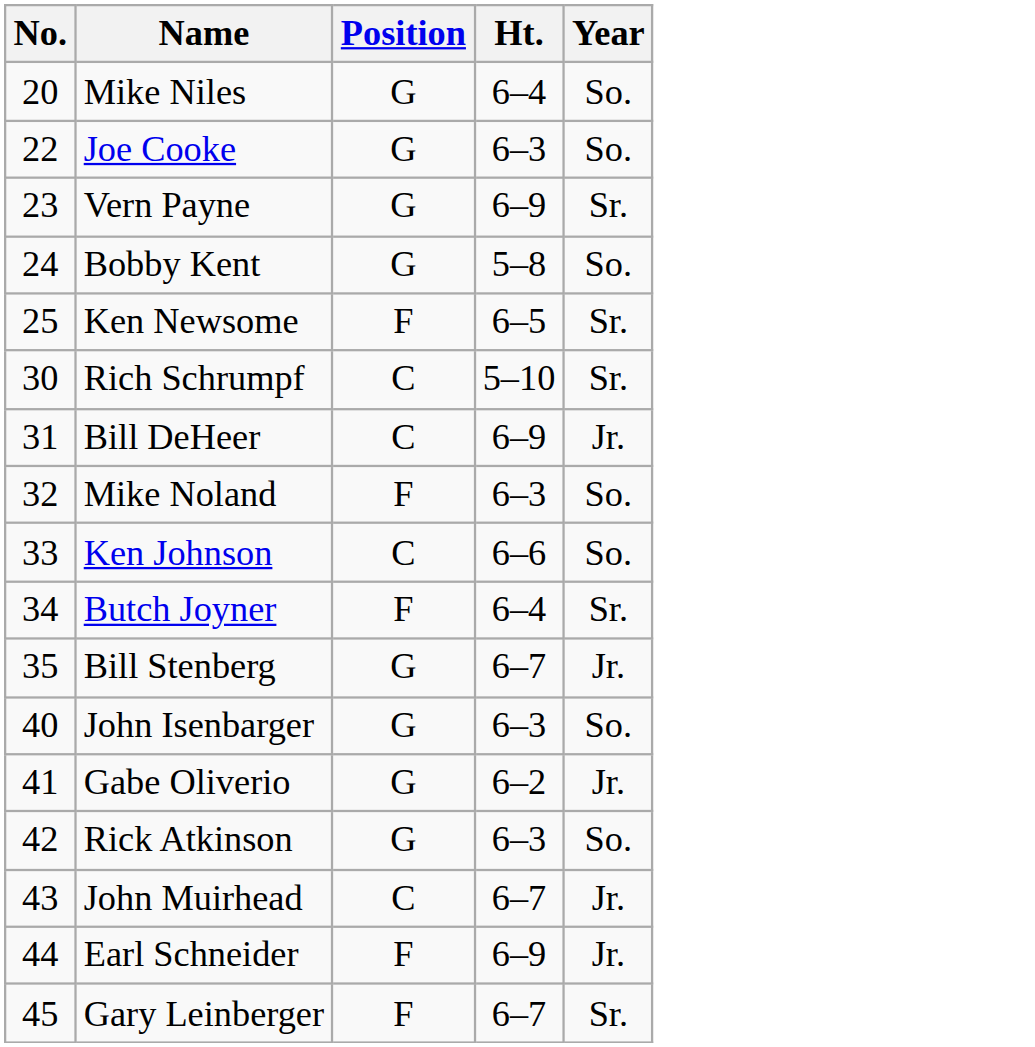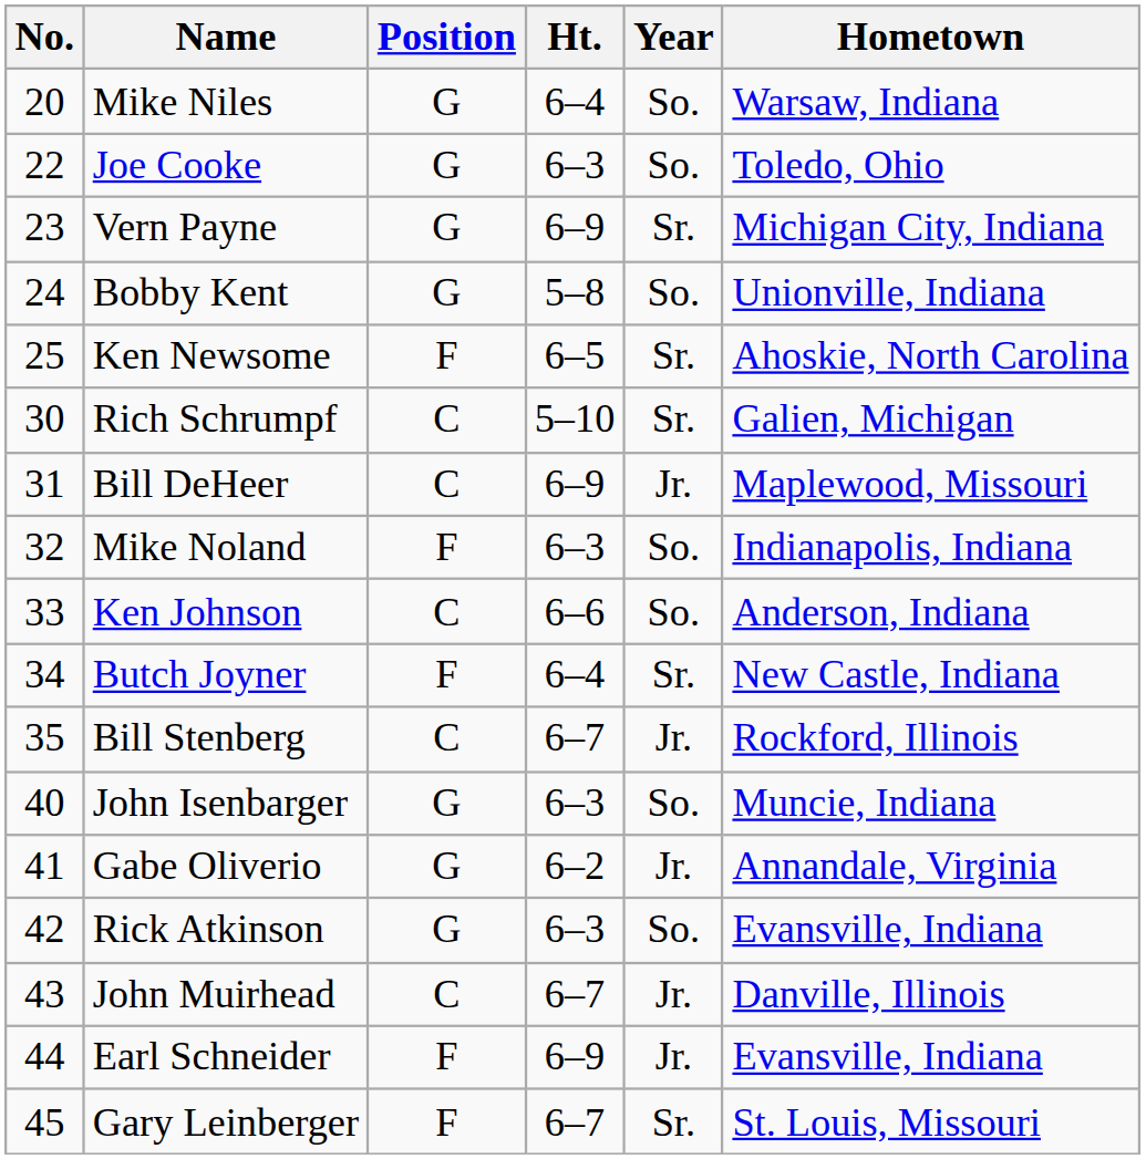+ column: Hometown | Warsaw, Indiana | Toledo, Ohio | Michigan City, Indiana | Unionville, Indiana | Ahoskie, North Carolina | Galien, Michigan | Maplewood, Missouri | Indianapolis, Indiana | Anderson, Indiana | New Castle, Indiana | Rockford, Illinois | Muncie, Indiana | Annandale, Virginia | Evansville, Indiana | Danville, Illinois | Evansville, Indiana | St. Louis, Missouri
Bill Stenberg | Position: G -> C
